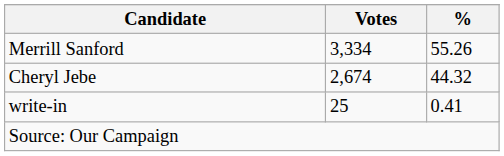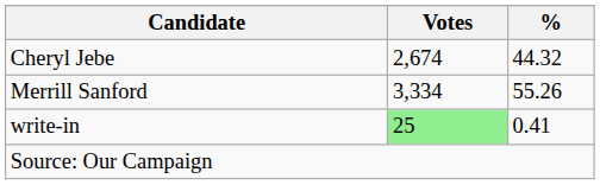rows swapped: Merrill Sanford <-> Cheryl Jebe
write-in | Votes: no background -> lightgreen background
